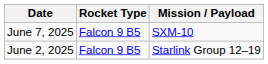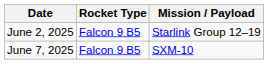rows swapped: June 2, 2025 <-> June 7, 2025
